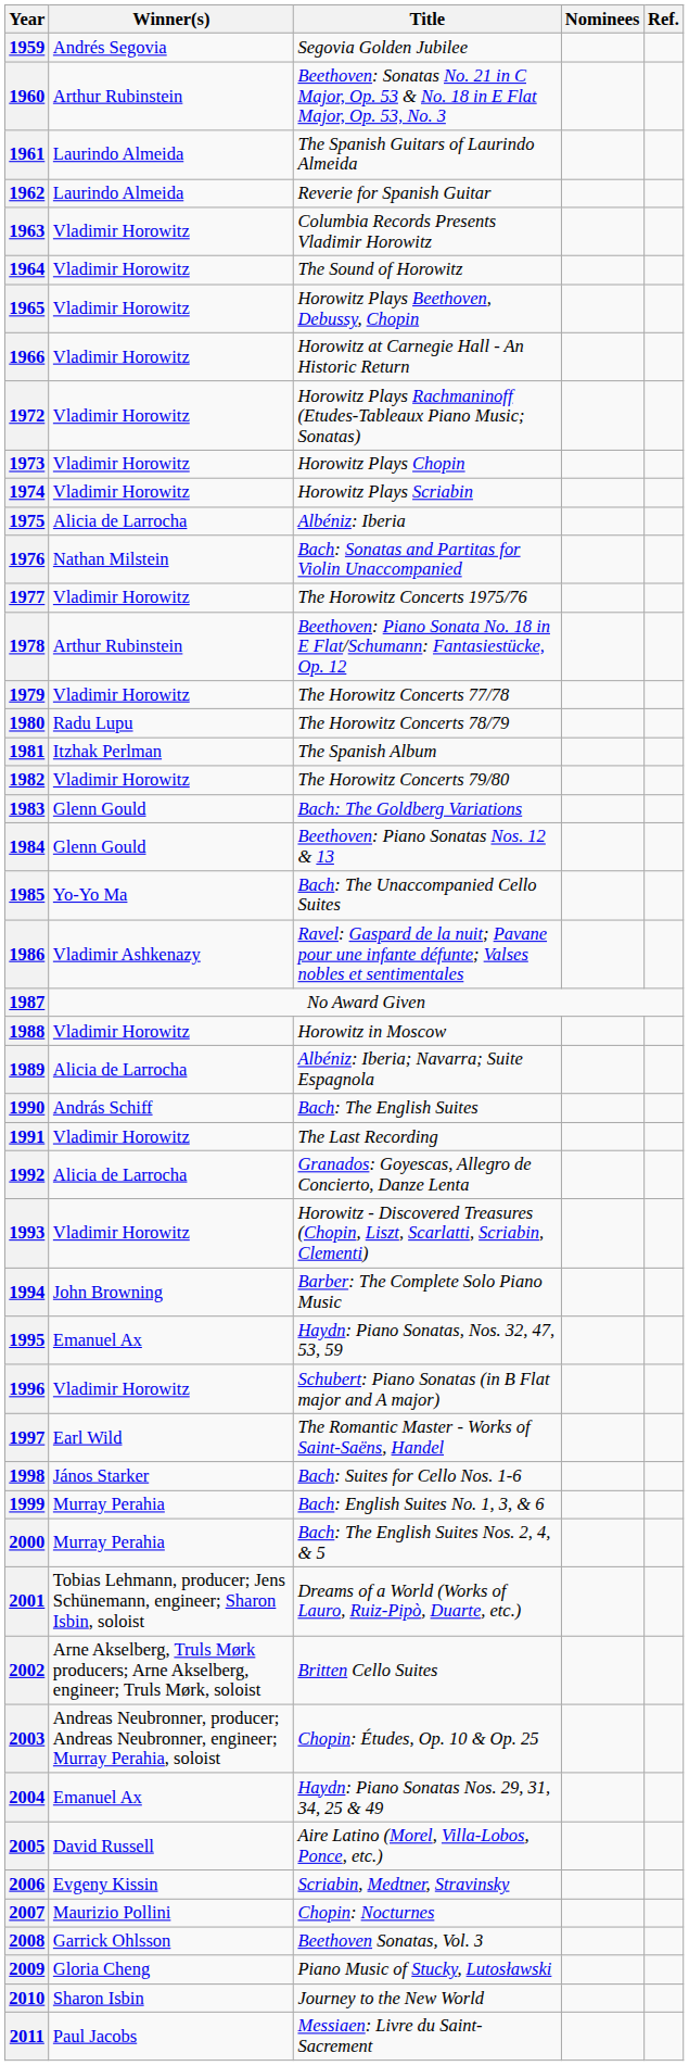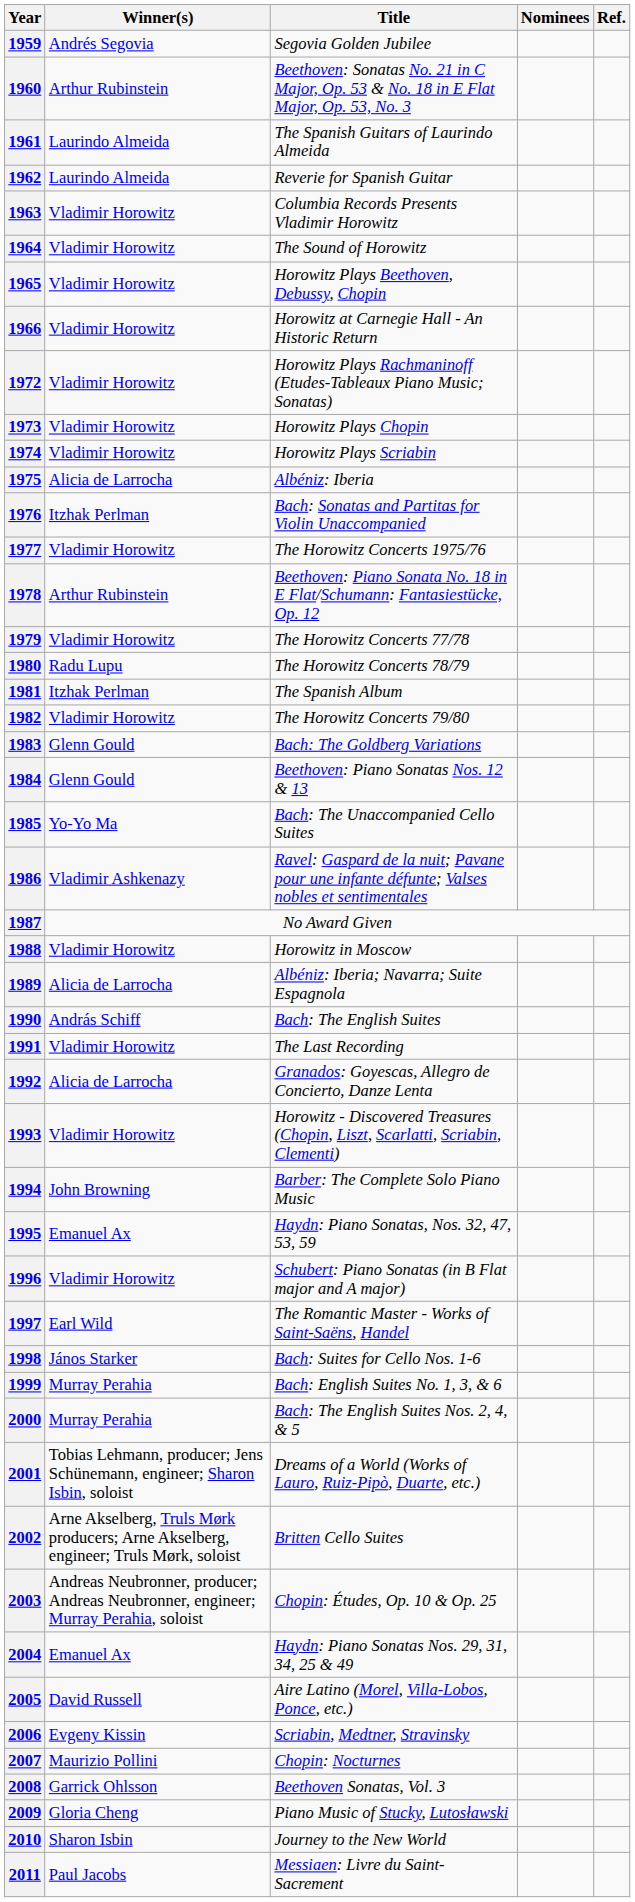1976 | Winner(s): Nathan Milstein -> Itzhak Perlman
